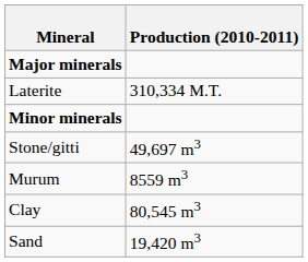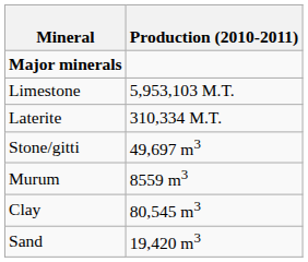+ row: Limestone | 5,953,103 M.T.
- row: Minor minerals
